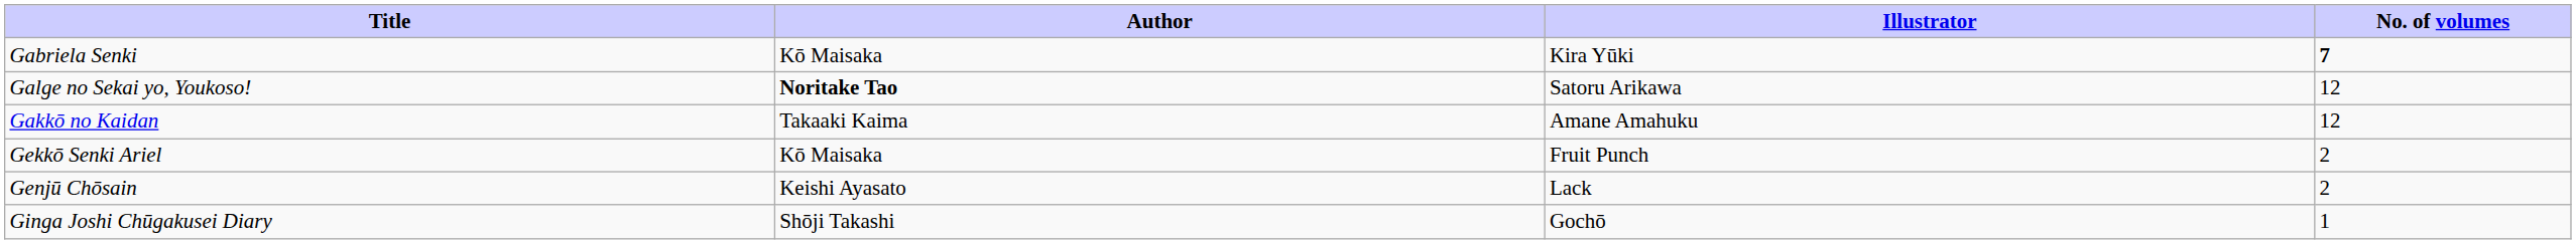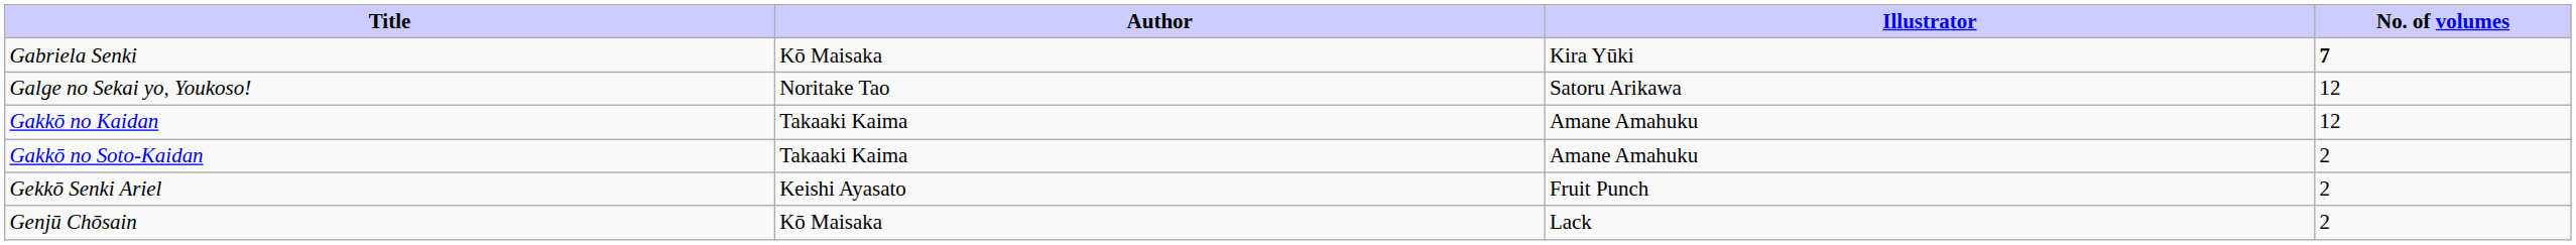Galge no Sekai yo, Youkoso! | Author: bold -> normal
+ row: Gakkō no Soto-Kaidan | Takaaki Kaima | Amane Amahuku | 2
Gekkō Senki Ariel | Author: Kō Maisaka -> Keishi Ayasato
Genjū Chōsain | Author: Keishi Ayasato -> Kō Maisaka
- row: Ginga Joshi Chūgakusei Diary | Shōji Takashi | Gochō | 1
